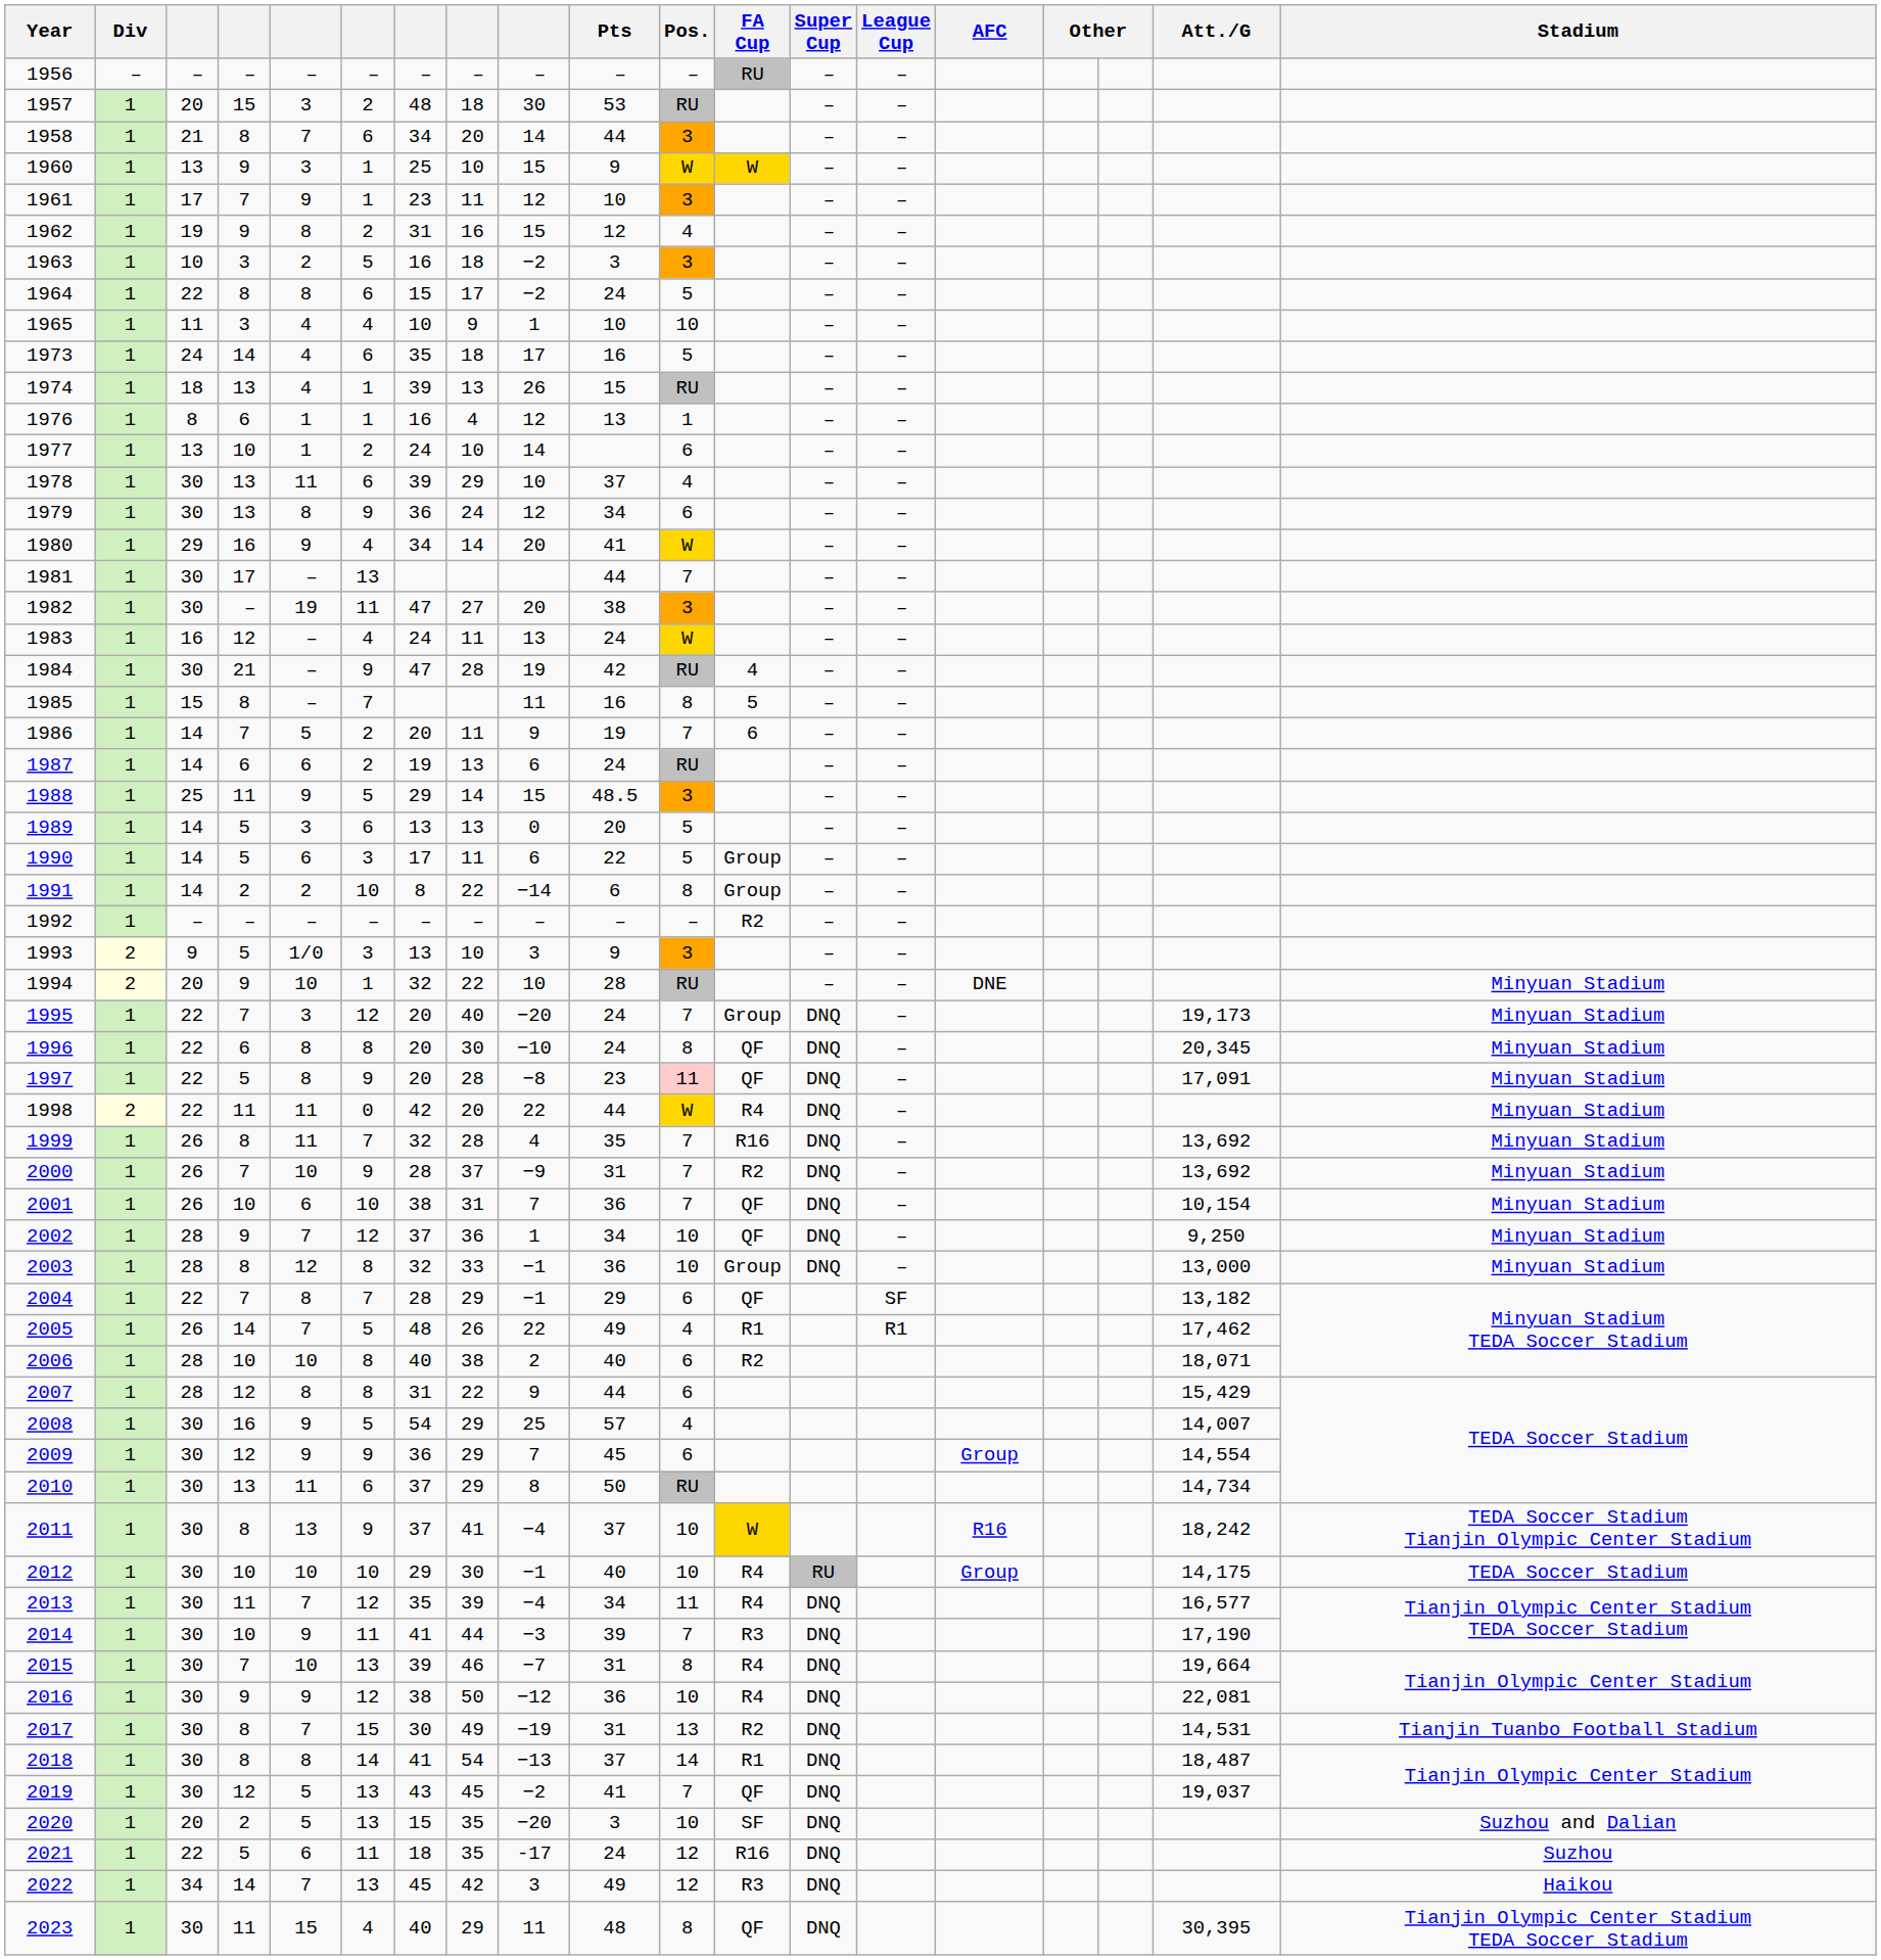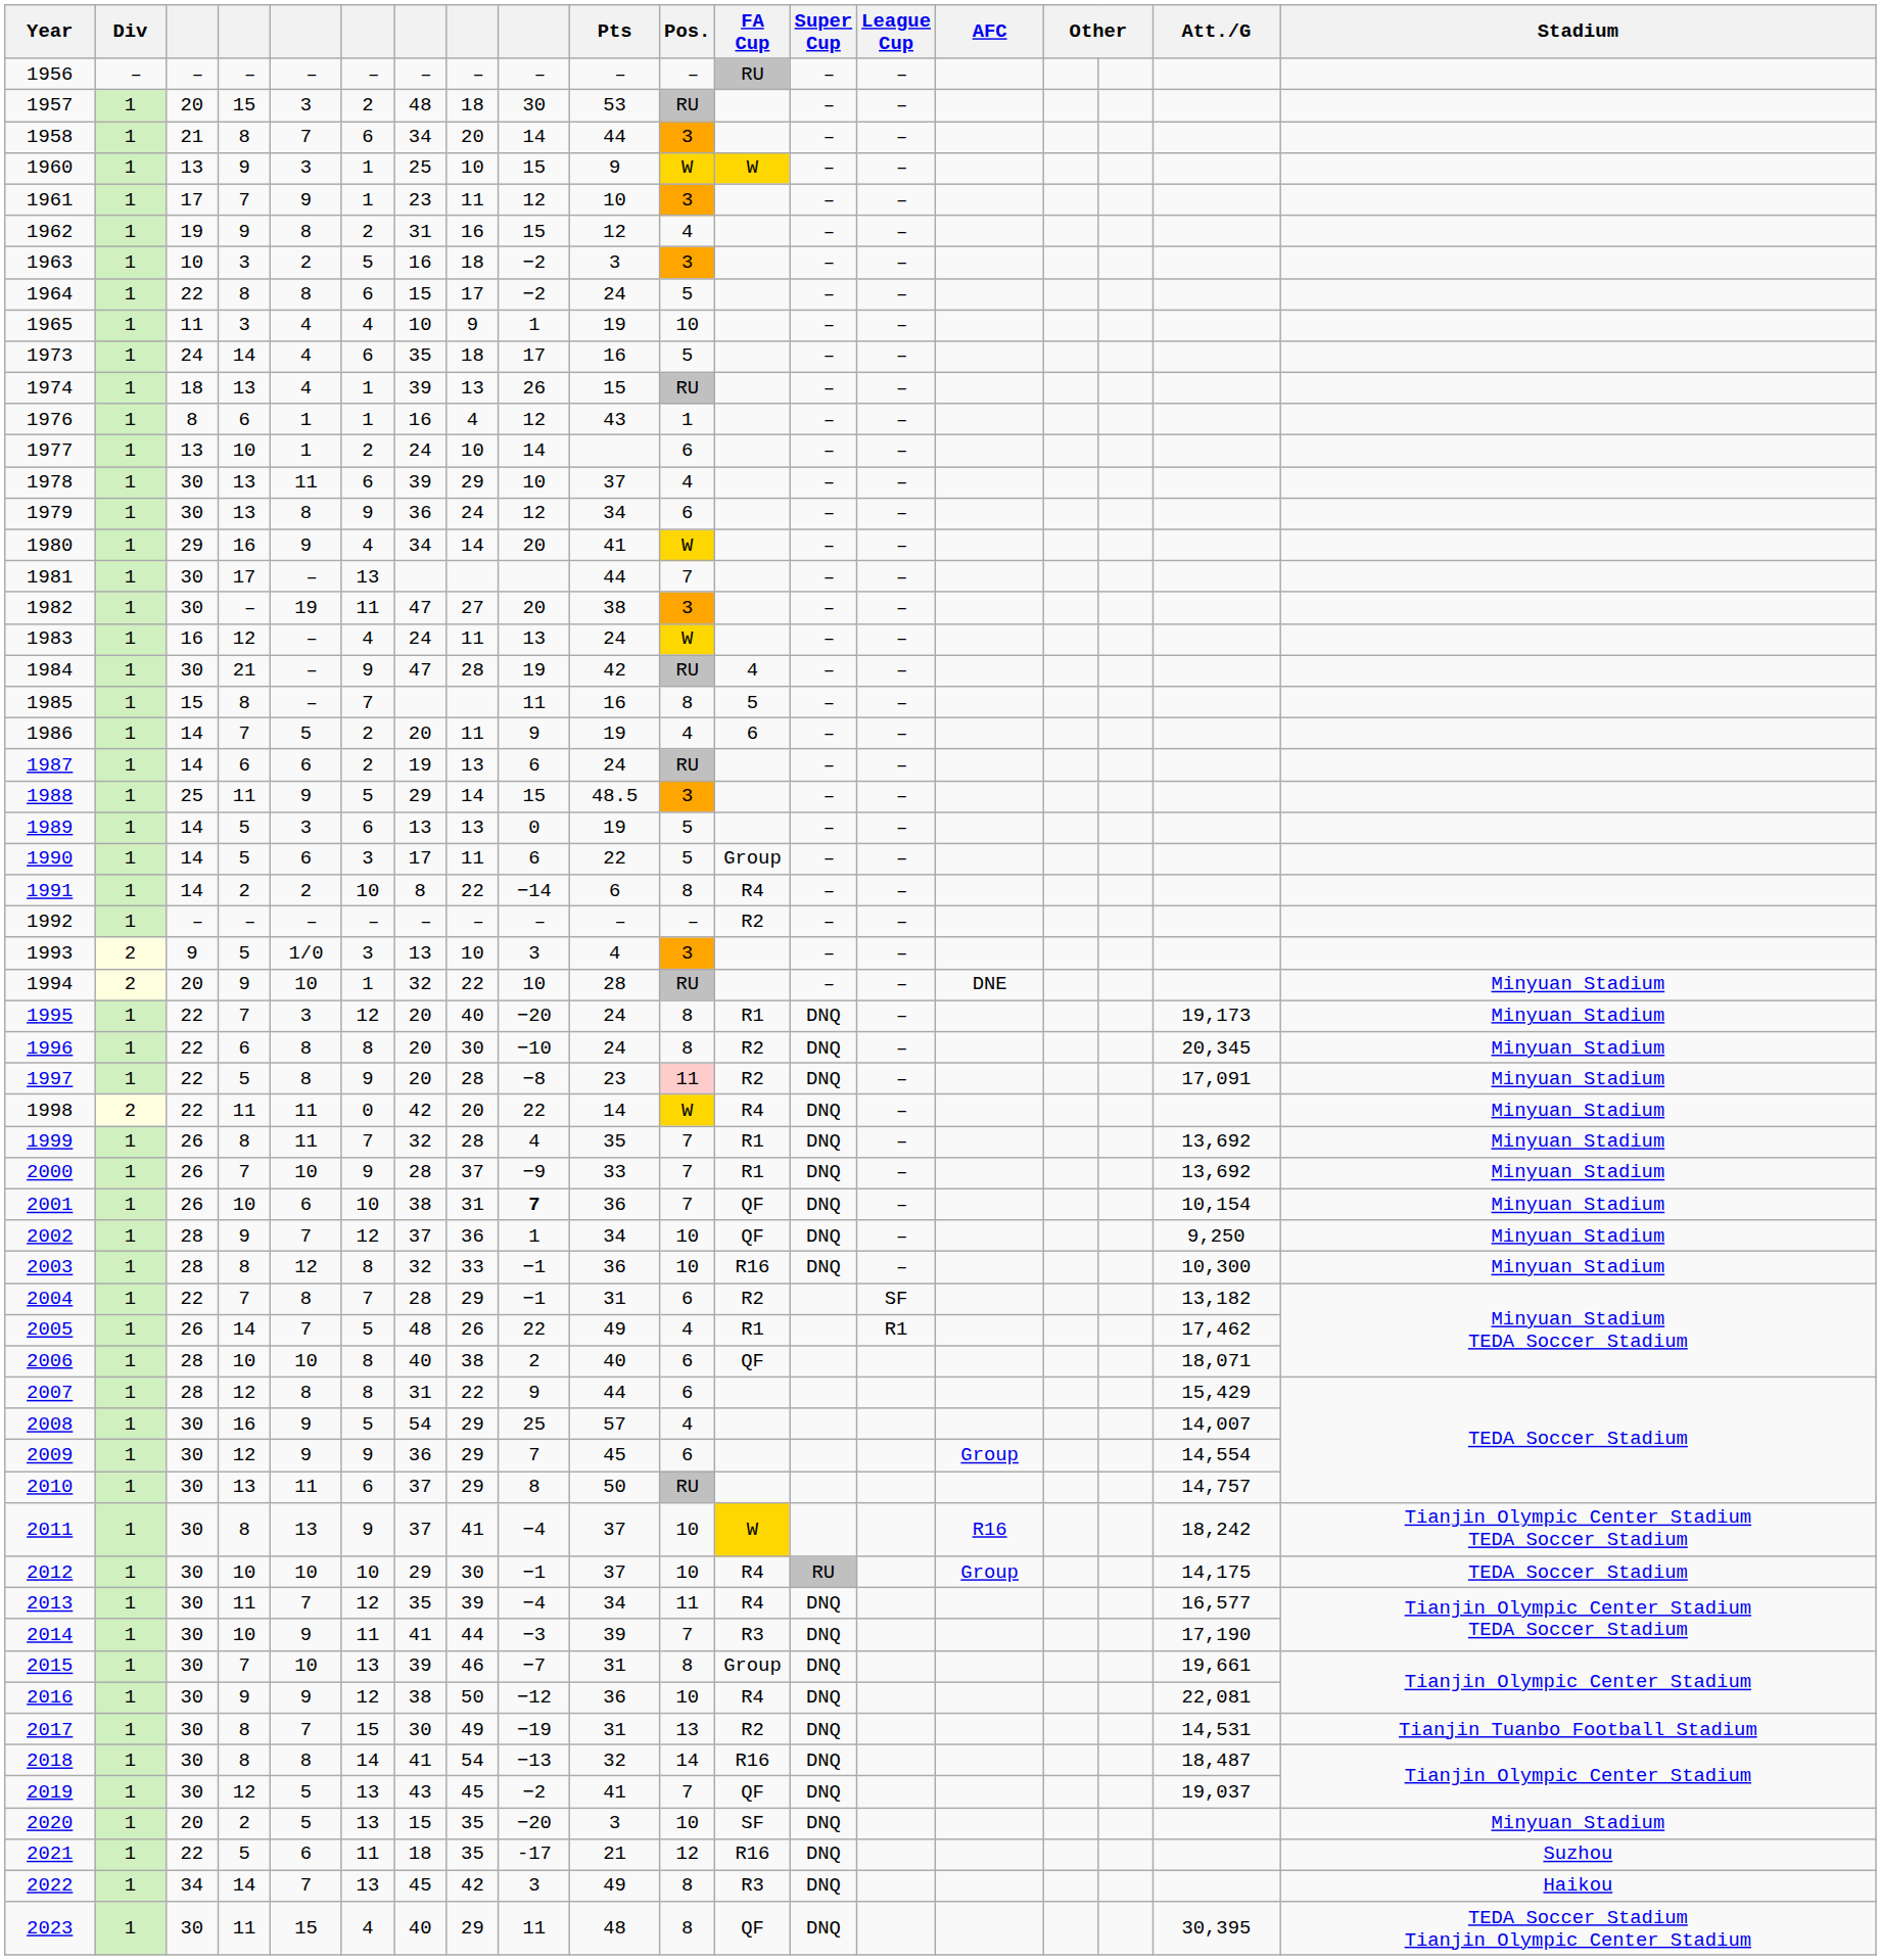1965 | Pts: 10 -> 19
1976 | Pts: 13 -> 43
1986 | Pos.: 7 -> 4
1989 | Pts: 20 -> 19
1991 | FA Cup: Group -> R4
1993 | Pts: 9 -> 4
1995 | Pos.: 7 -> 8
1995 | FA Cup: Group -> R1
1996 | FA Cup: QF -> R2
1997 | FA Cup: QF -> R2
1998 | Pts: 44 -> 14
1999 | FA Cup: R16 -> R1
2000 | Pts: 31 -> 33
2000 | FA Cup: R2 -> R1
2001 | column 9: normal -> bold
2003 | FA Cup: Group -> R16
2003 | Att./G: 13,000 -> 10,300
2004 | Pts: 29 -> 31
2004 | FA Cup: QF -> R2
2006 | FA Cup: R2 -> QF
2010 | Att./G: 14,734 -> 14,757
2011 | Stadium: TEDA Soccer Stadium Tianjin Olympic Center Stadium -> Tianjin Olympic Center Stadium TEDA Soccer Stadium
2012 | Pts: 40 -> 37
2015 | FA Cup: R4 -> Group
2015 | Att./G: 19,664 -> 19,661
2018 | Pts: 37 -> 32
2018 | FA Cup: R1 -> R16
2020 | Stadium: Suzhou and Dalian -> Minyuan Stadium
2021 | Pts: 24 -> 21
2022 | Pos.: 12 -> 8
2023 | Stadium: Tianjin Olympic Center Stadium TEDA Soccer Stadium -> TEDA Soccer Stadium Tianjin Olympic Center Stadium
